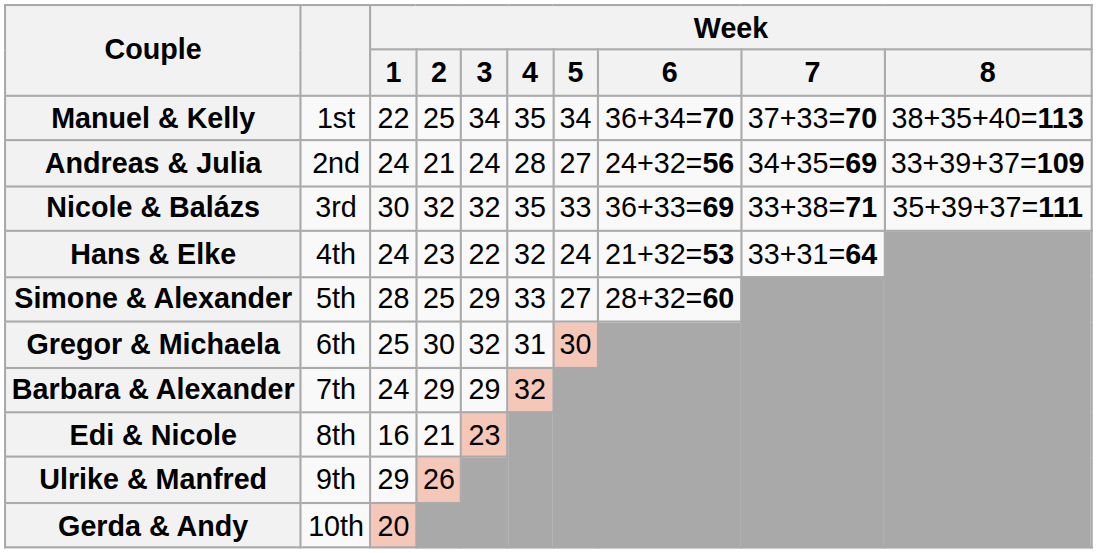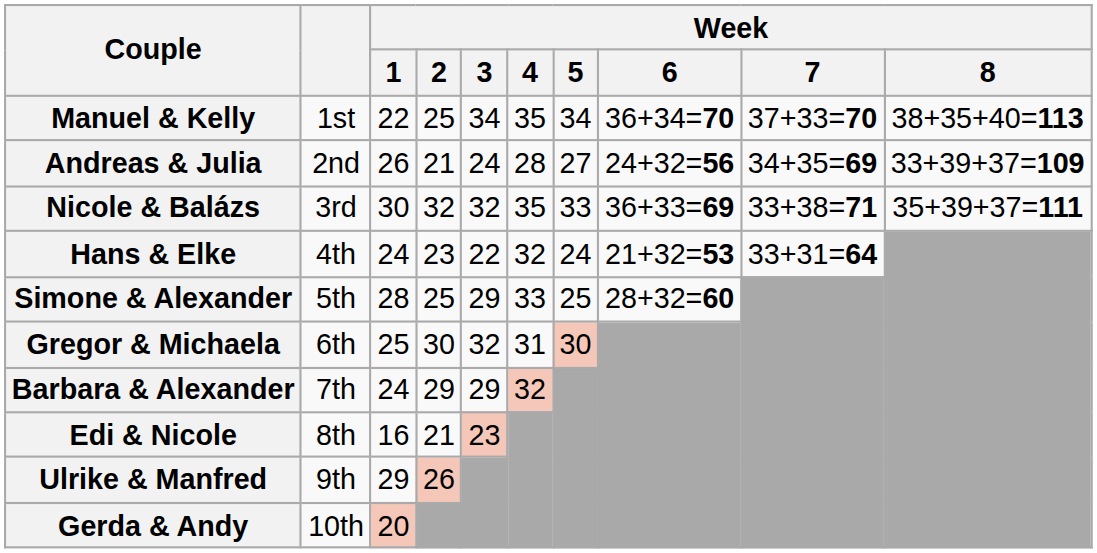Andreas & Julia | Week / 1: 24 -> 26
Simone & Alexander | Week / 5: 27 -> 25
